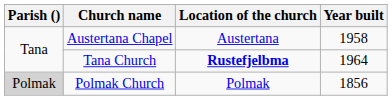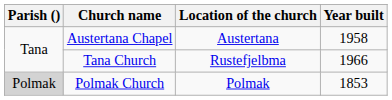Tana Church | Location of the church: bold -> normal
Tana Church | Year built: 1964 -> 1966
Polmak Church | Year built: 1856 -> 1853
